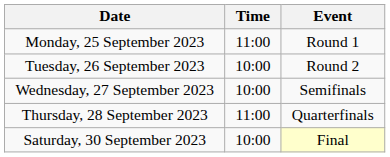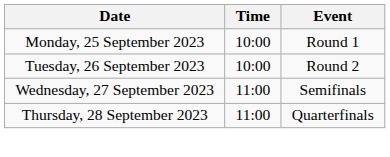Monday, 25 September 2023 | Time: 11:00 -> 10:00
Wednesday, 27 September 2023 | Time: 10:00 -> 11:00
- row: Saturday, 30 September 2023 | 10:00 | Final
